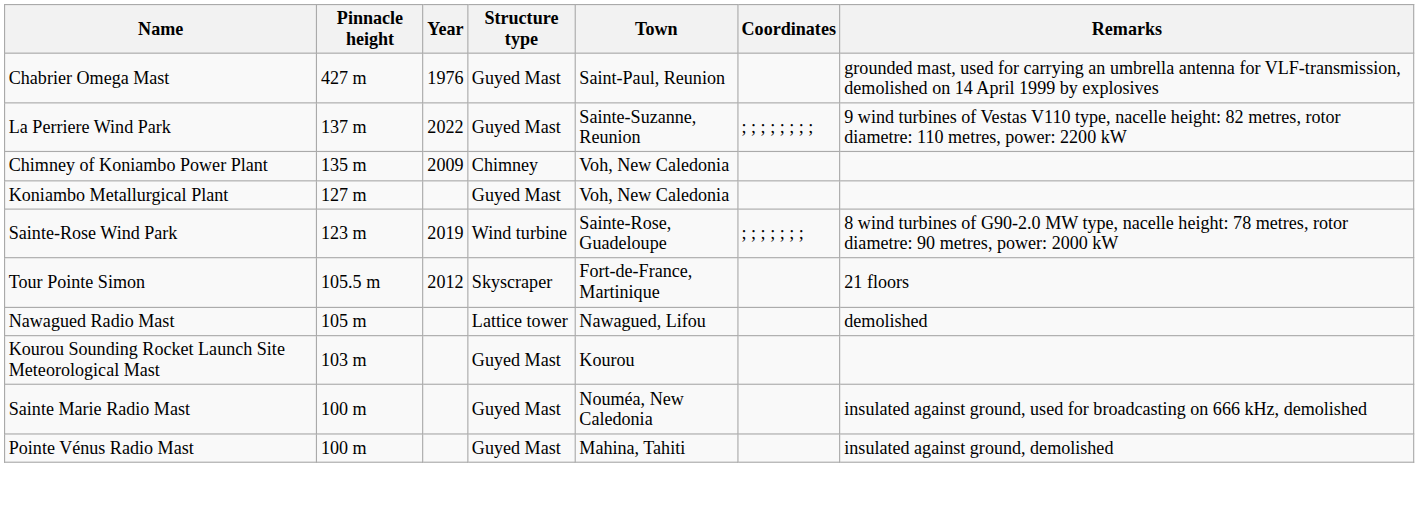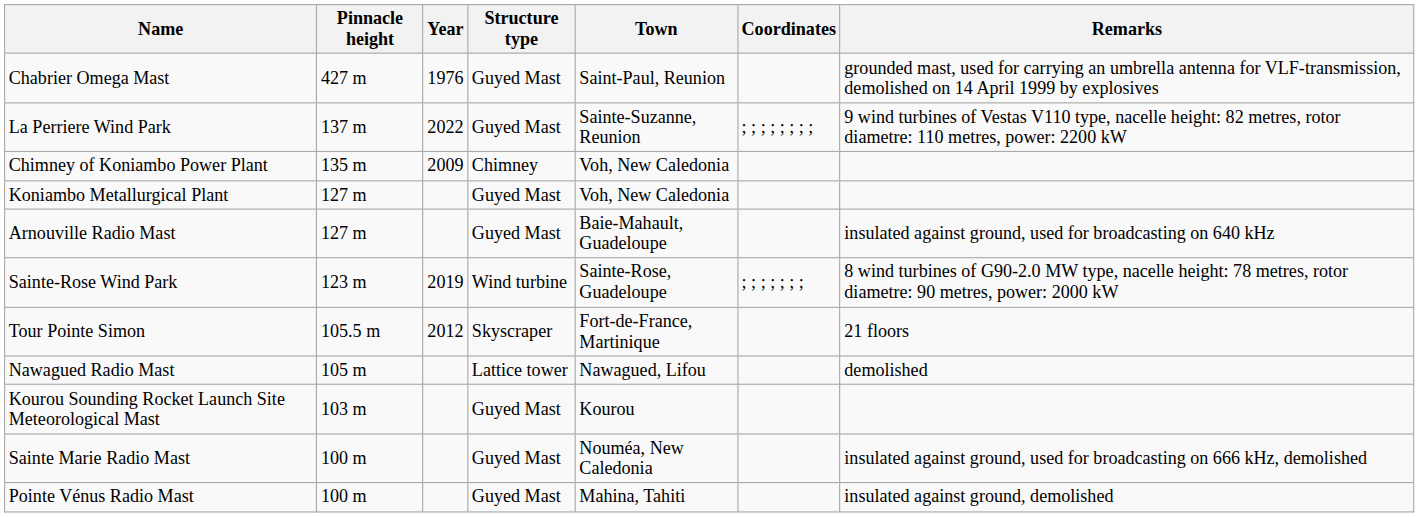+ row: Arnouville Radio Mast | 127 m | Guyed Mast | Baie-Mahault, Guadeloupe | insulated against ground, used for broadcasting on 640 kHz
